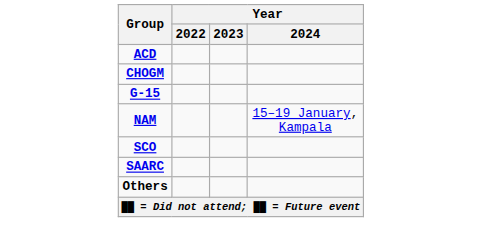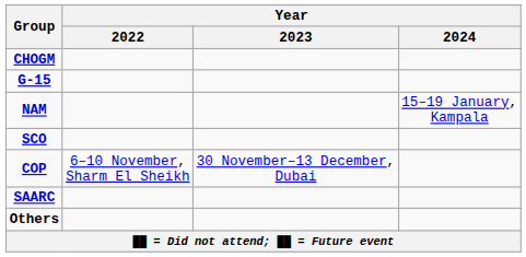- row: ACD
+ row: COP | 6–10 November, Sharm El Sheikh | 30 November–13 December, Dubai
